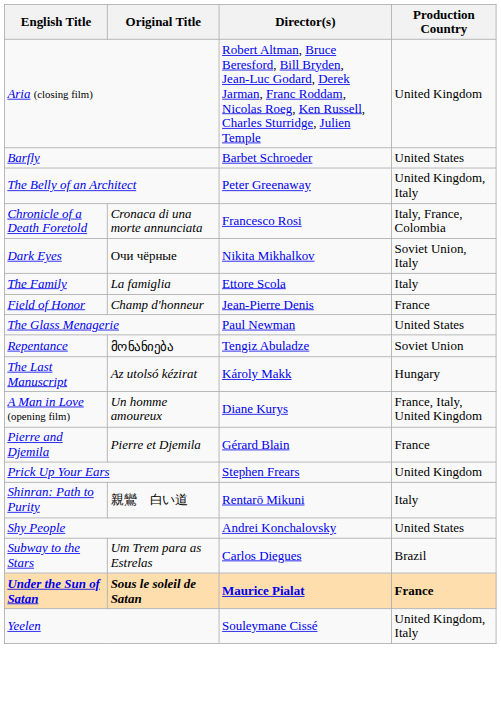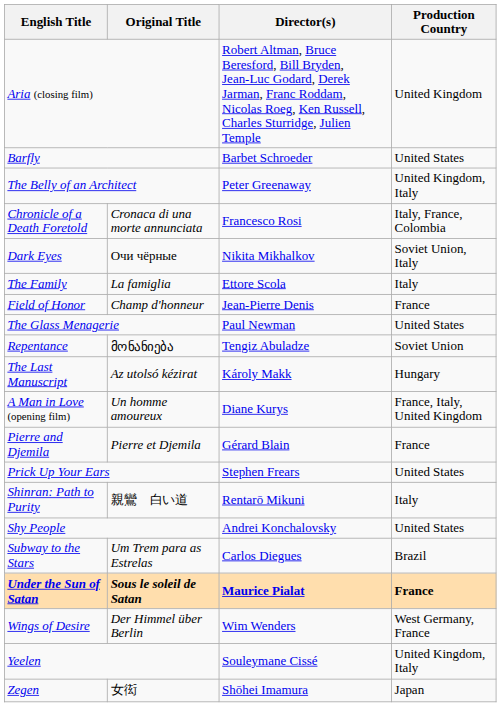Prick Up Your Ears | Production Country: United Kingdom -> United States
+ row: Wings of Desire | Der Himmel über Berlin | Wim Wenders | West Germany, France
+ row: Zegen | 女衒 | Shōhei Imamura | Japan
